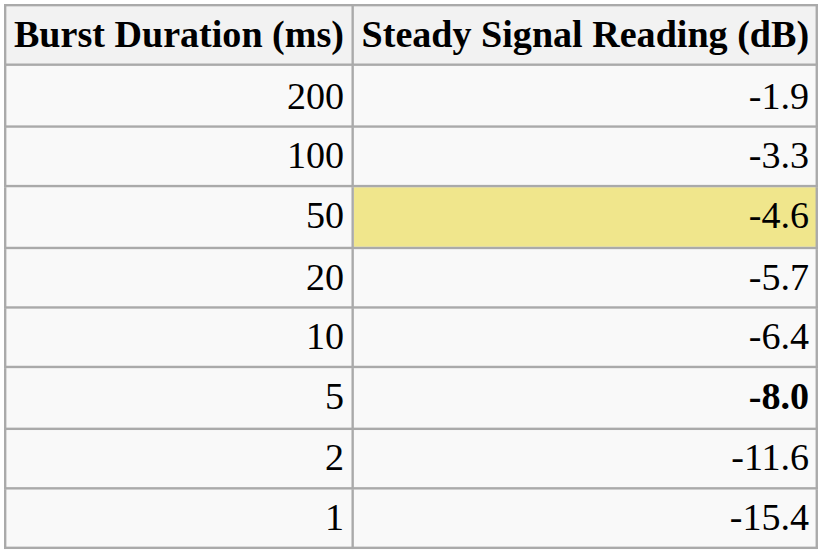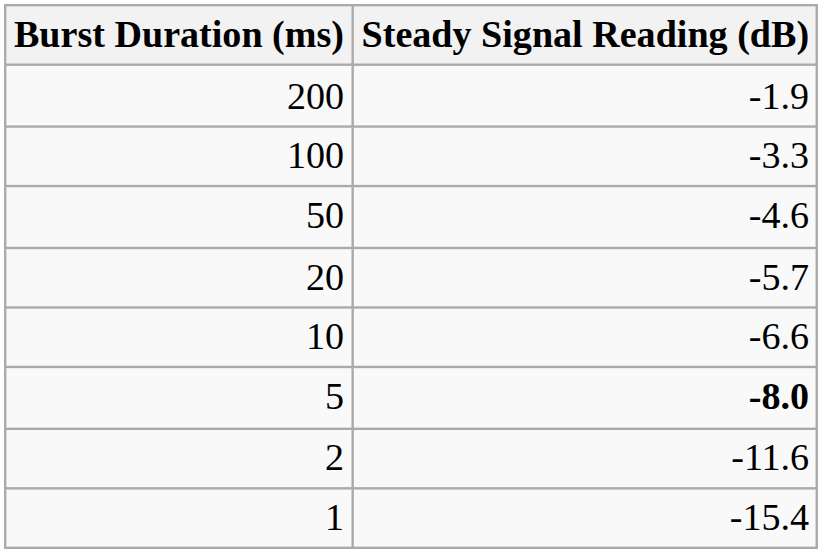50 | Steady Signal Reading (dB): khaki background -> no background
10 | Steady Signal Reading (dB): -6.4 -> -6.6
